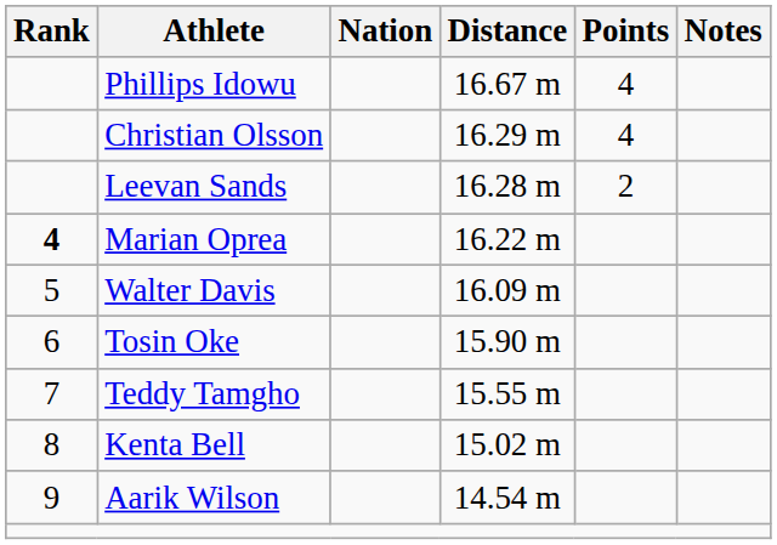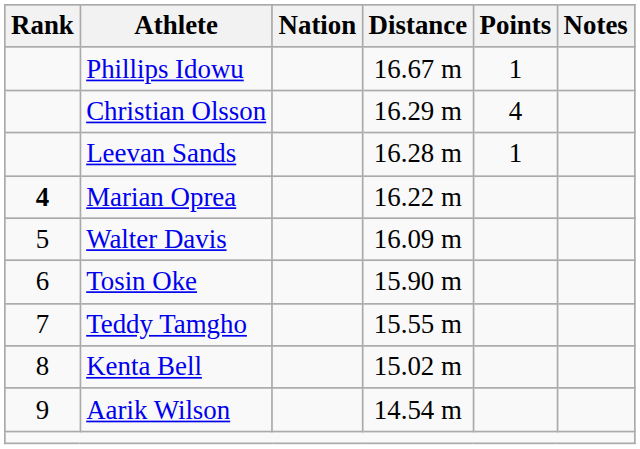Phillips Idowu | Points: 4 -> 1
Leevan Sands | Points: 2 -> 1
